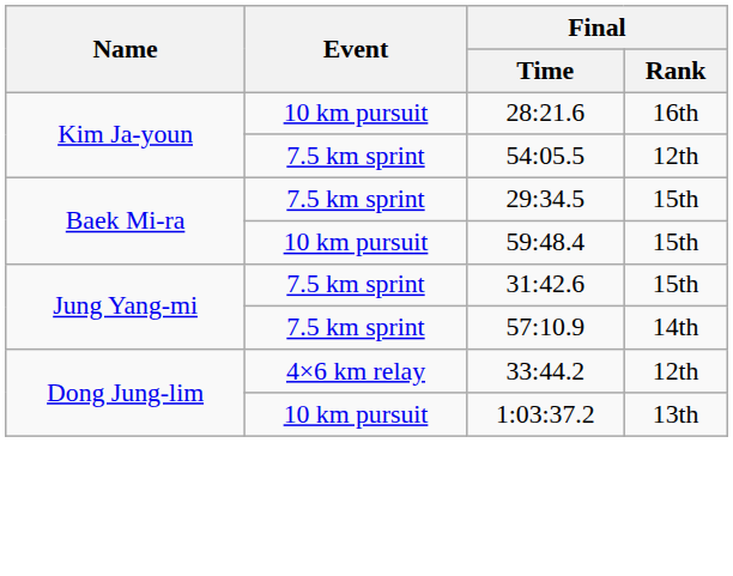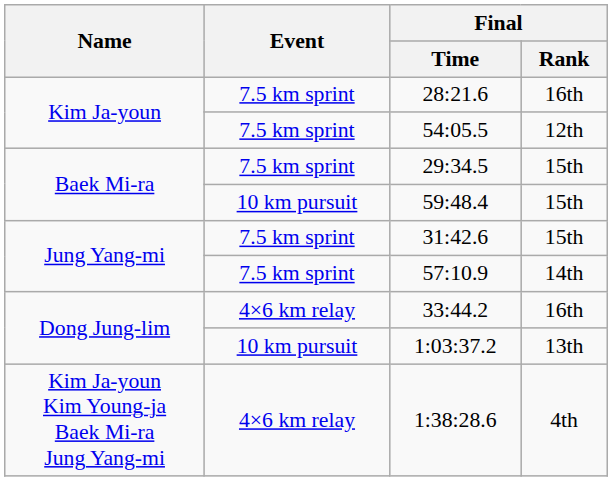28:21.6 | Event: 10 km pursuit -> 7.5 km sprint
33:44.2 | Final / Rank: 12th -> 16th
+ row: Kim Ja-youn Kim Young-ja Baek Mi-ra Jung Yang-mi | 4×6 km relay | 1:38:28.6 | 4th
